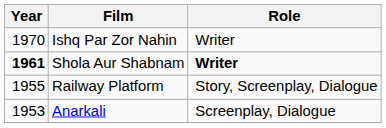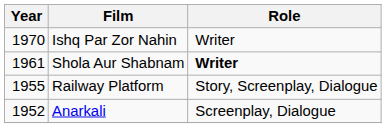Shola Aur Shabnam | Year: bold -> normal
Anarkali | Year: 1953 -> 1952
